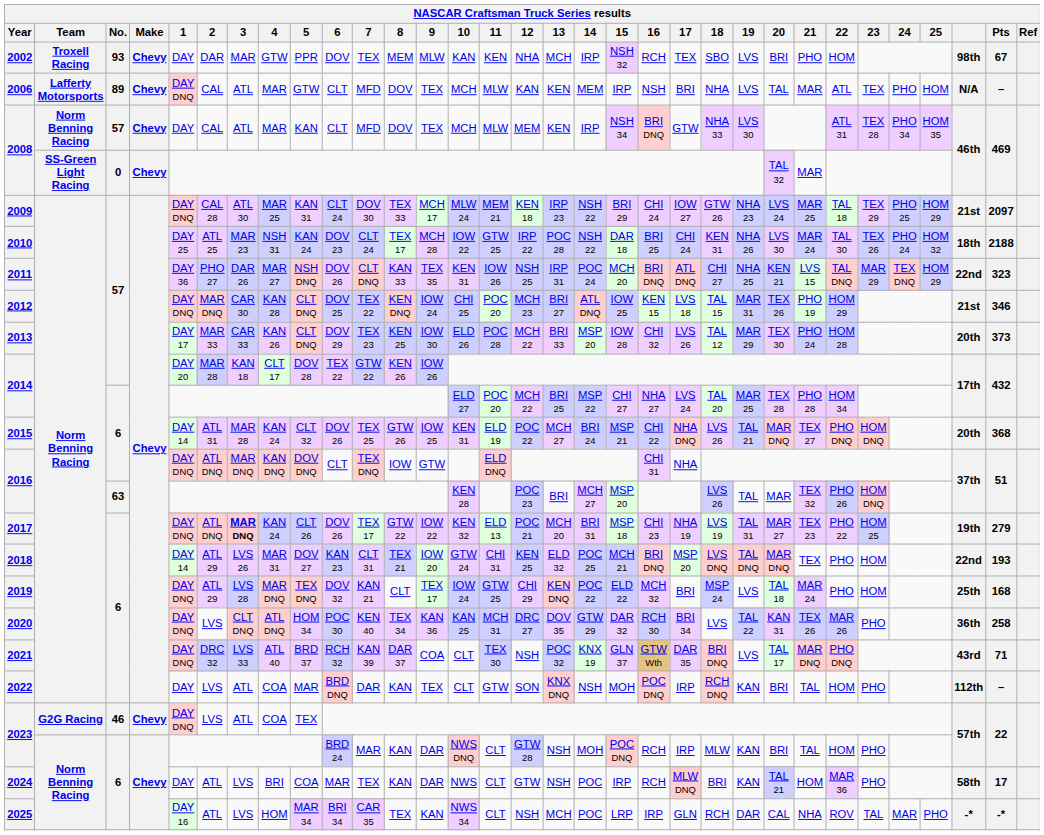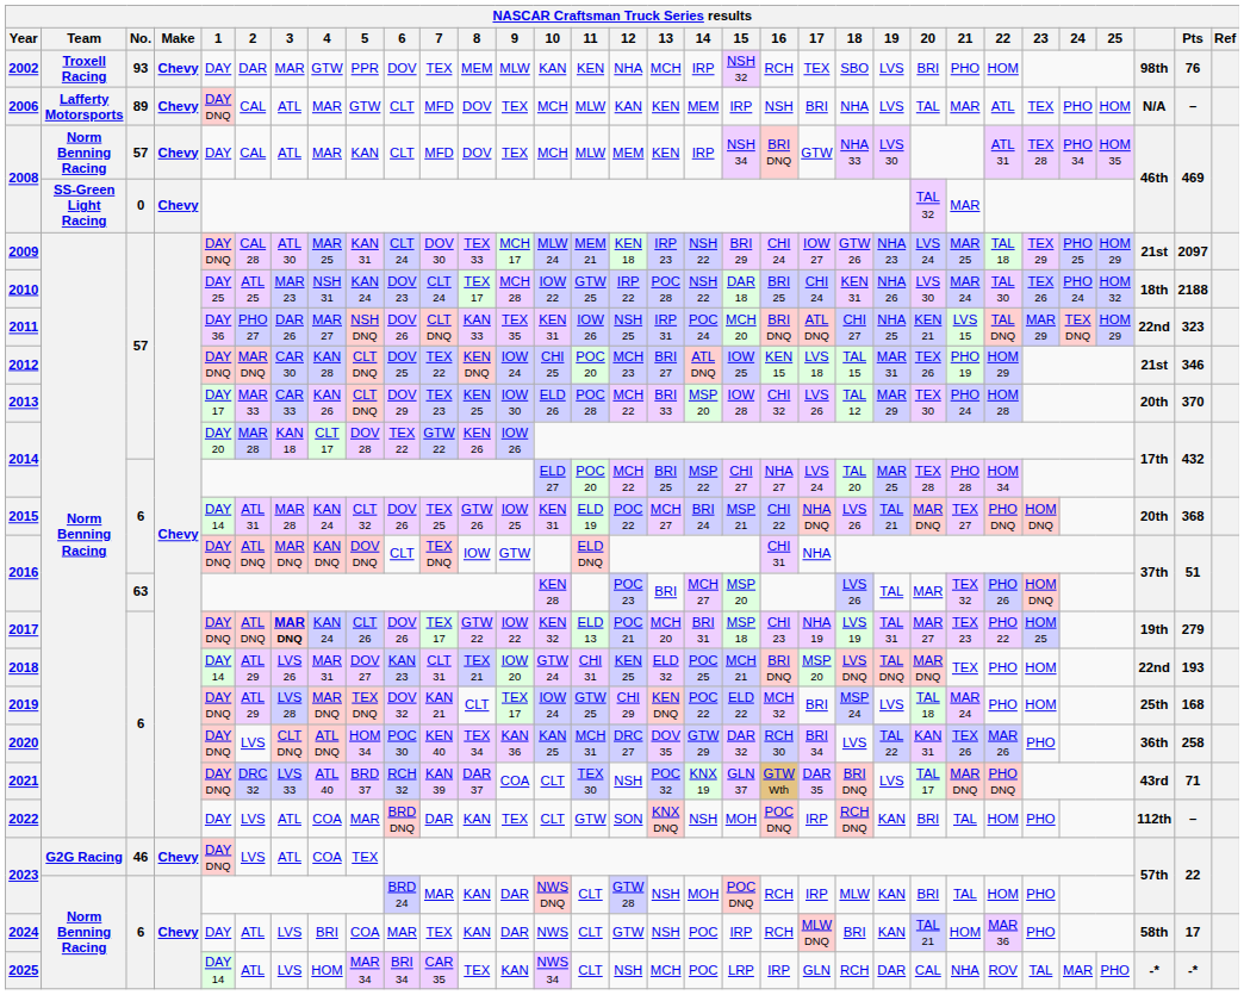2002 | Pts: 67 -> 76
2013 | Pts: 373 -> 370
2025 | 1: DAY 16 -> DAY 14
